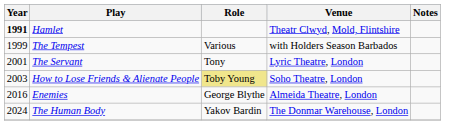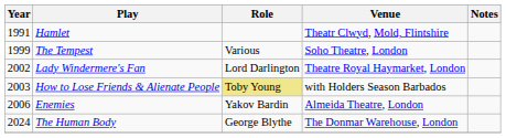Hamlet | Year: bold -> normal
The Tempest | Venue: with Holders Season Barbados -> Soho Theatre, London
- row: 2001 | The Servant | Tony | Lyric Theatre, London
+ row: 2002 | Lady Windermere's Fan | Lord Darlington | Theatre Royal Haymarket, London
How to Lose Friends & Alienate People | Venue: Soho Theatre, London -> with Holders Season Barbados
Enemies | Year: 2016 -> 2006
Enemies | Role: George Blythe -> Yakov Bardin
The Human Body | Role: Yakov Bardin -> George Blythe
